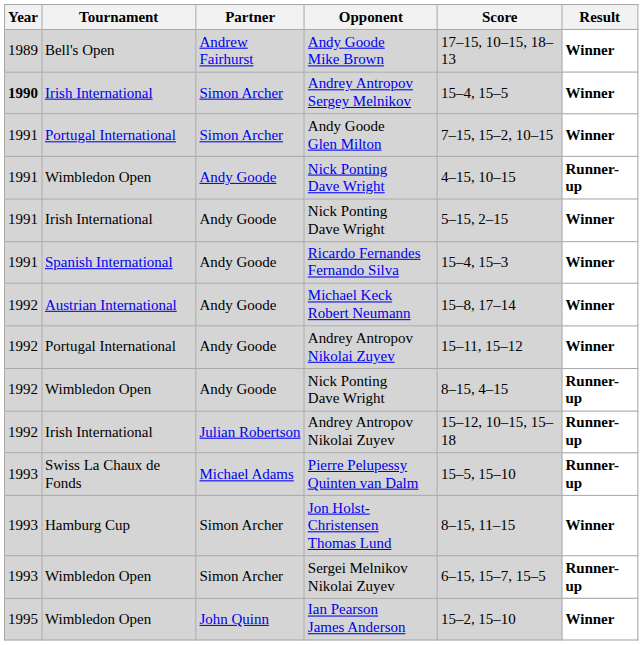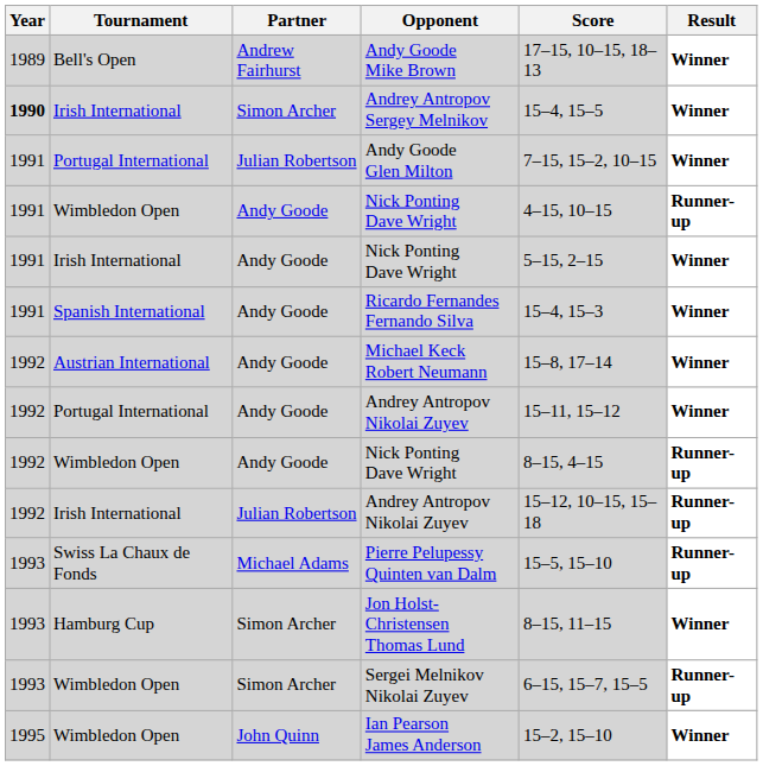Andy Goode Glen Milton | Partner: Simon Archer -> Julian Robertson
